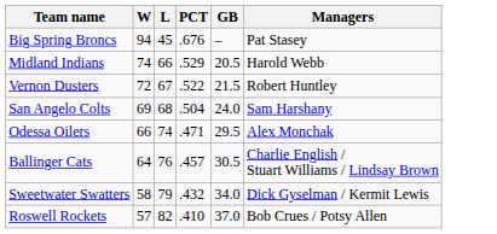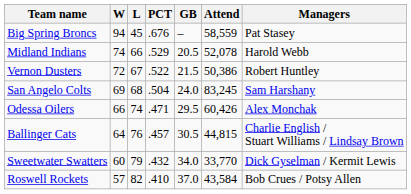+ column: Attend | 58,559 | 52,078 | 50,386 | 83,245 | 60,426 | 44,815 | 33,770 | 43,584
Sweetwater Swatters | W: 58 -> 60
